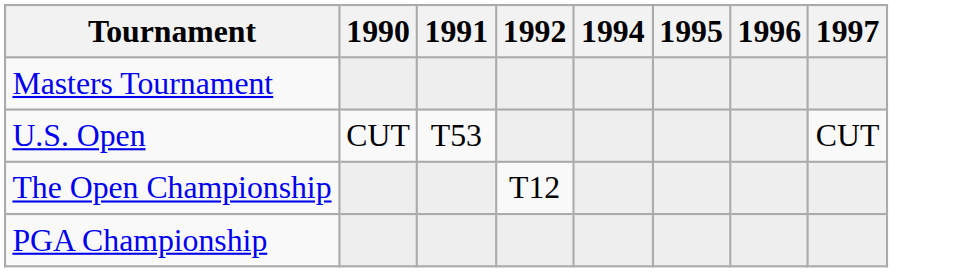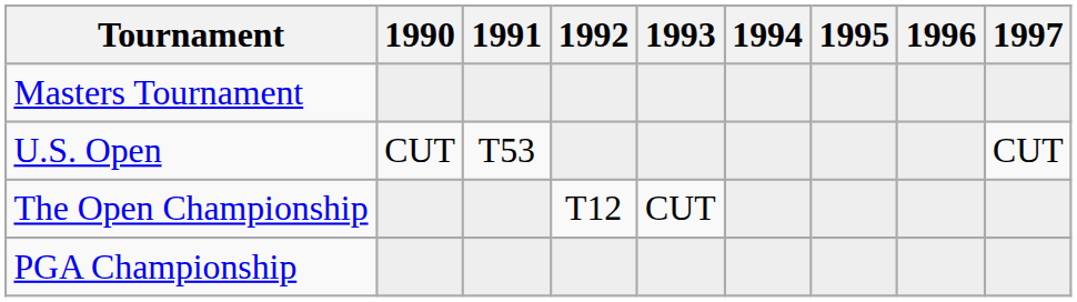+ column: 1993 | CUT
